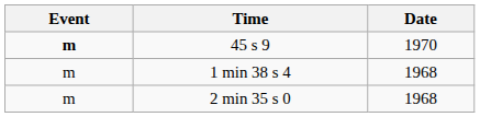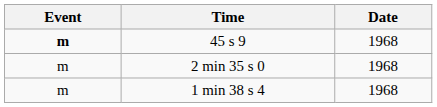45 s 9 | Date: 1970 -> 1968
rows swapped: 1 min 38 s 4 <-> 2 min 35 s 0
